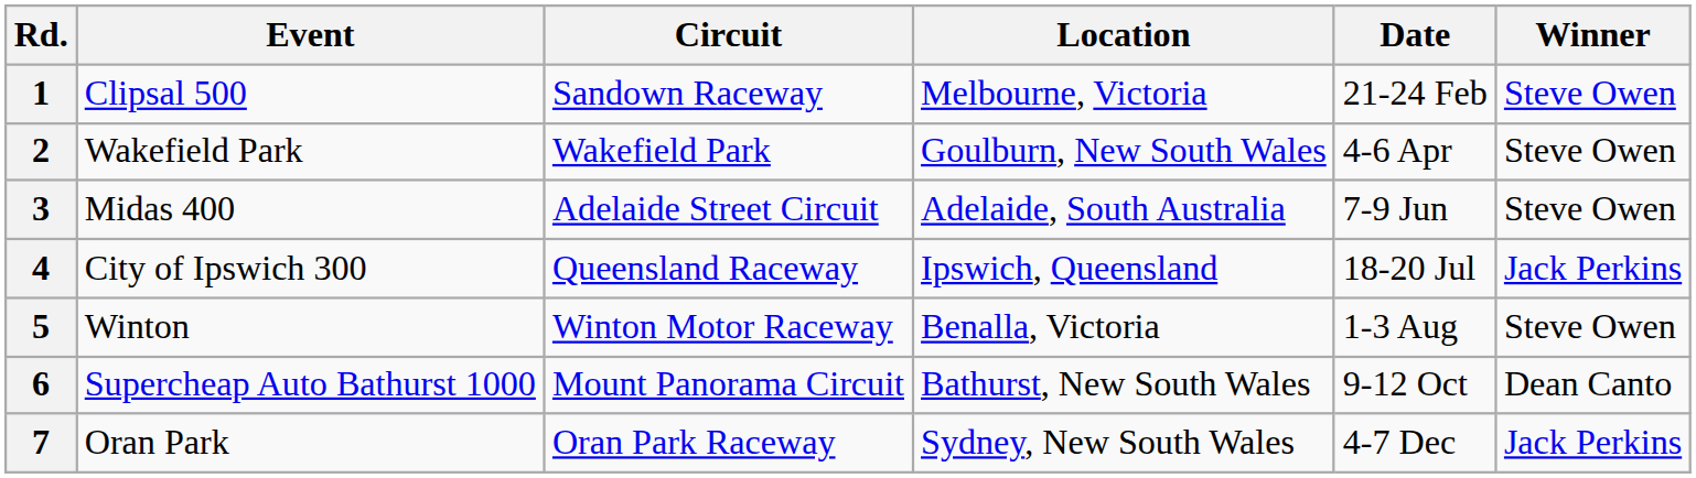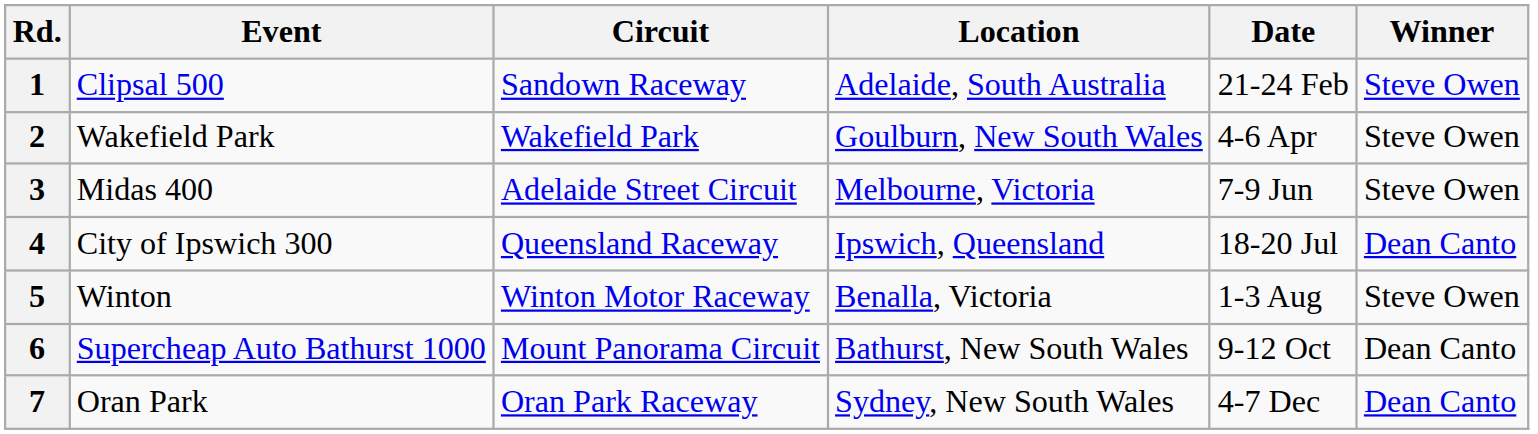1 | Location: Melbourne, Victoria -> Adelaide, South Australia
3 | Location: Adelaide, South Australia -> Melbourne, Victoria
4 | Winner: Jack Perkins -> Dean Canto
7 | Winner: Jack Perkins -> Dean Canto
